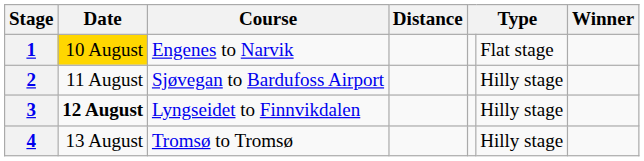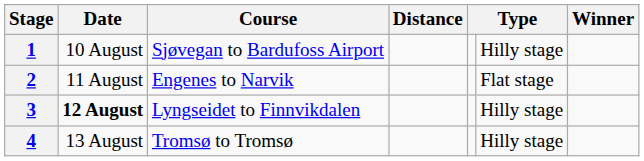1 | Date: gold background -> no background
1 | Course: Engenes to Narvik -> Sjøvegan to Bardufoss Airport
1 | column 6: Flat stage -> Hilly stage
2 | Course: Sjøvegan to Bardufoss Airport -> Engenes to Narvik
2 | column 6: Hilly stage -> Flat stage
